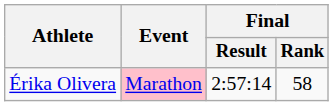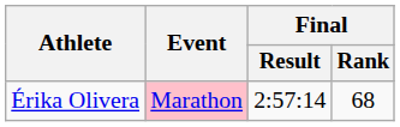Érika Olivera | Final / Rank: 58 -> 68
